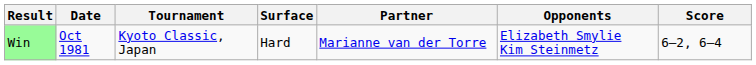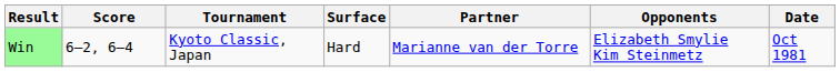columns swapped: Date <-> Score
